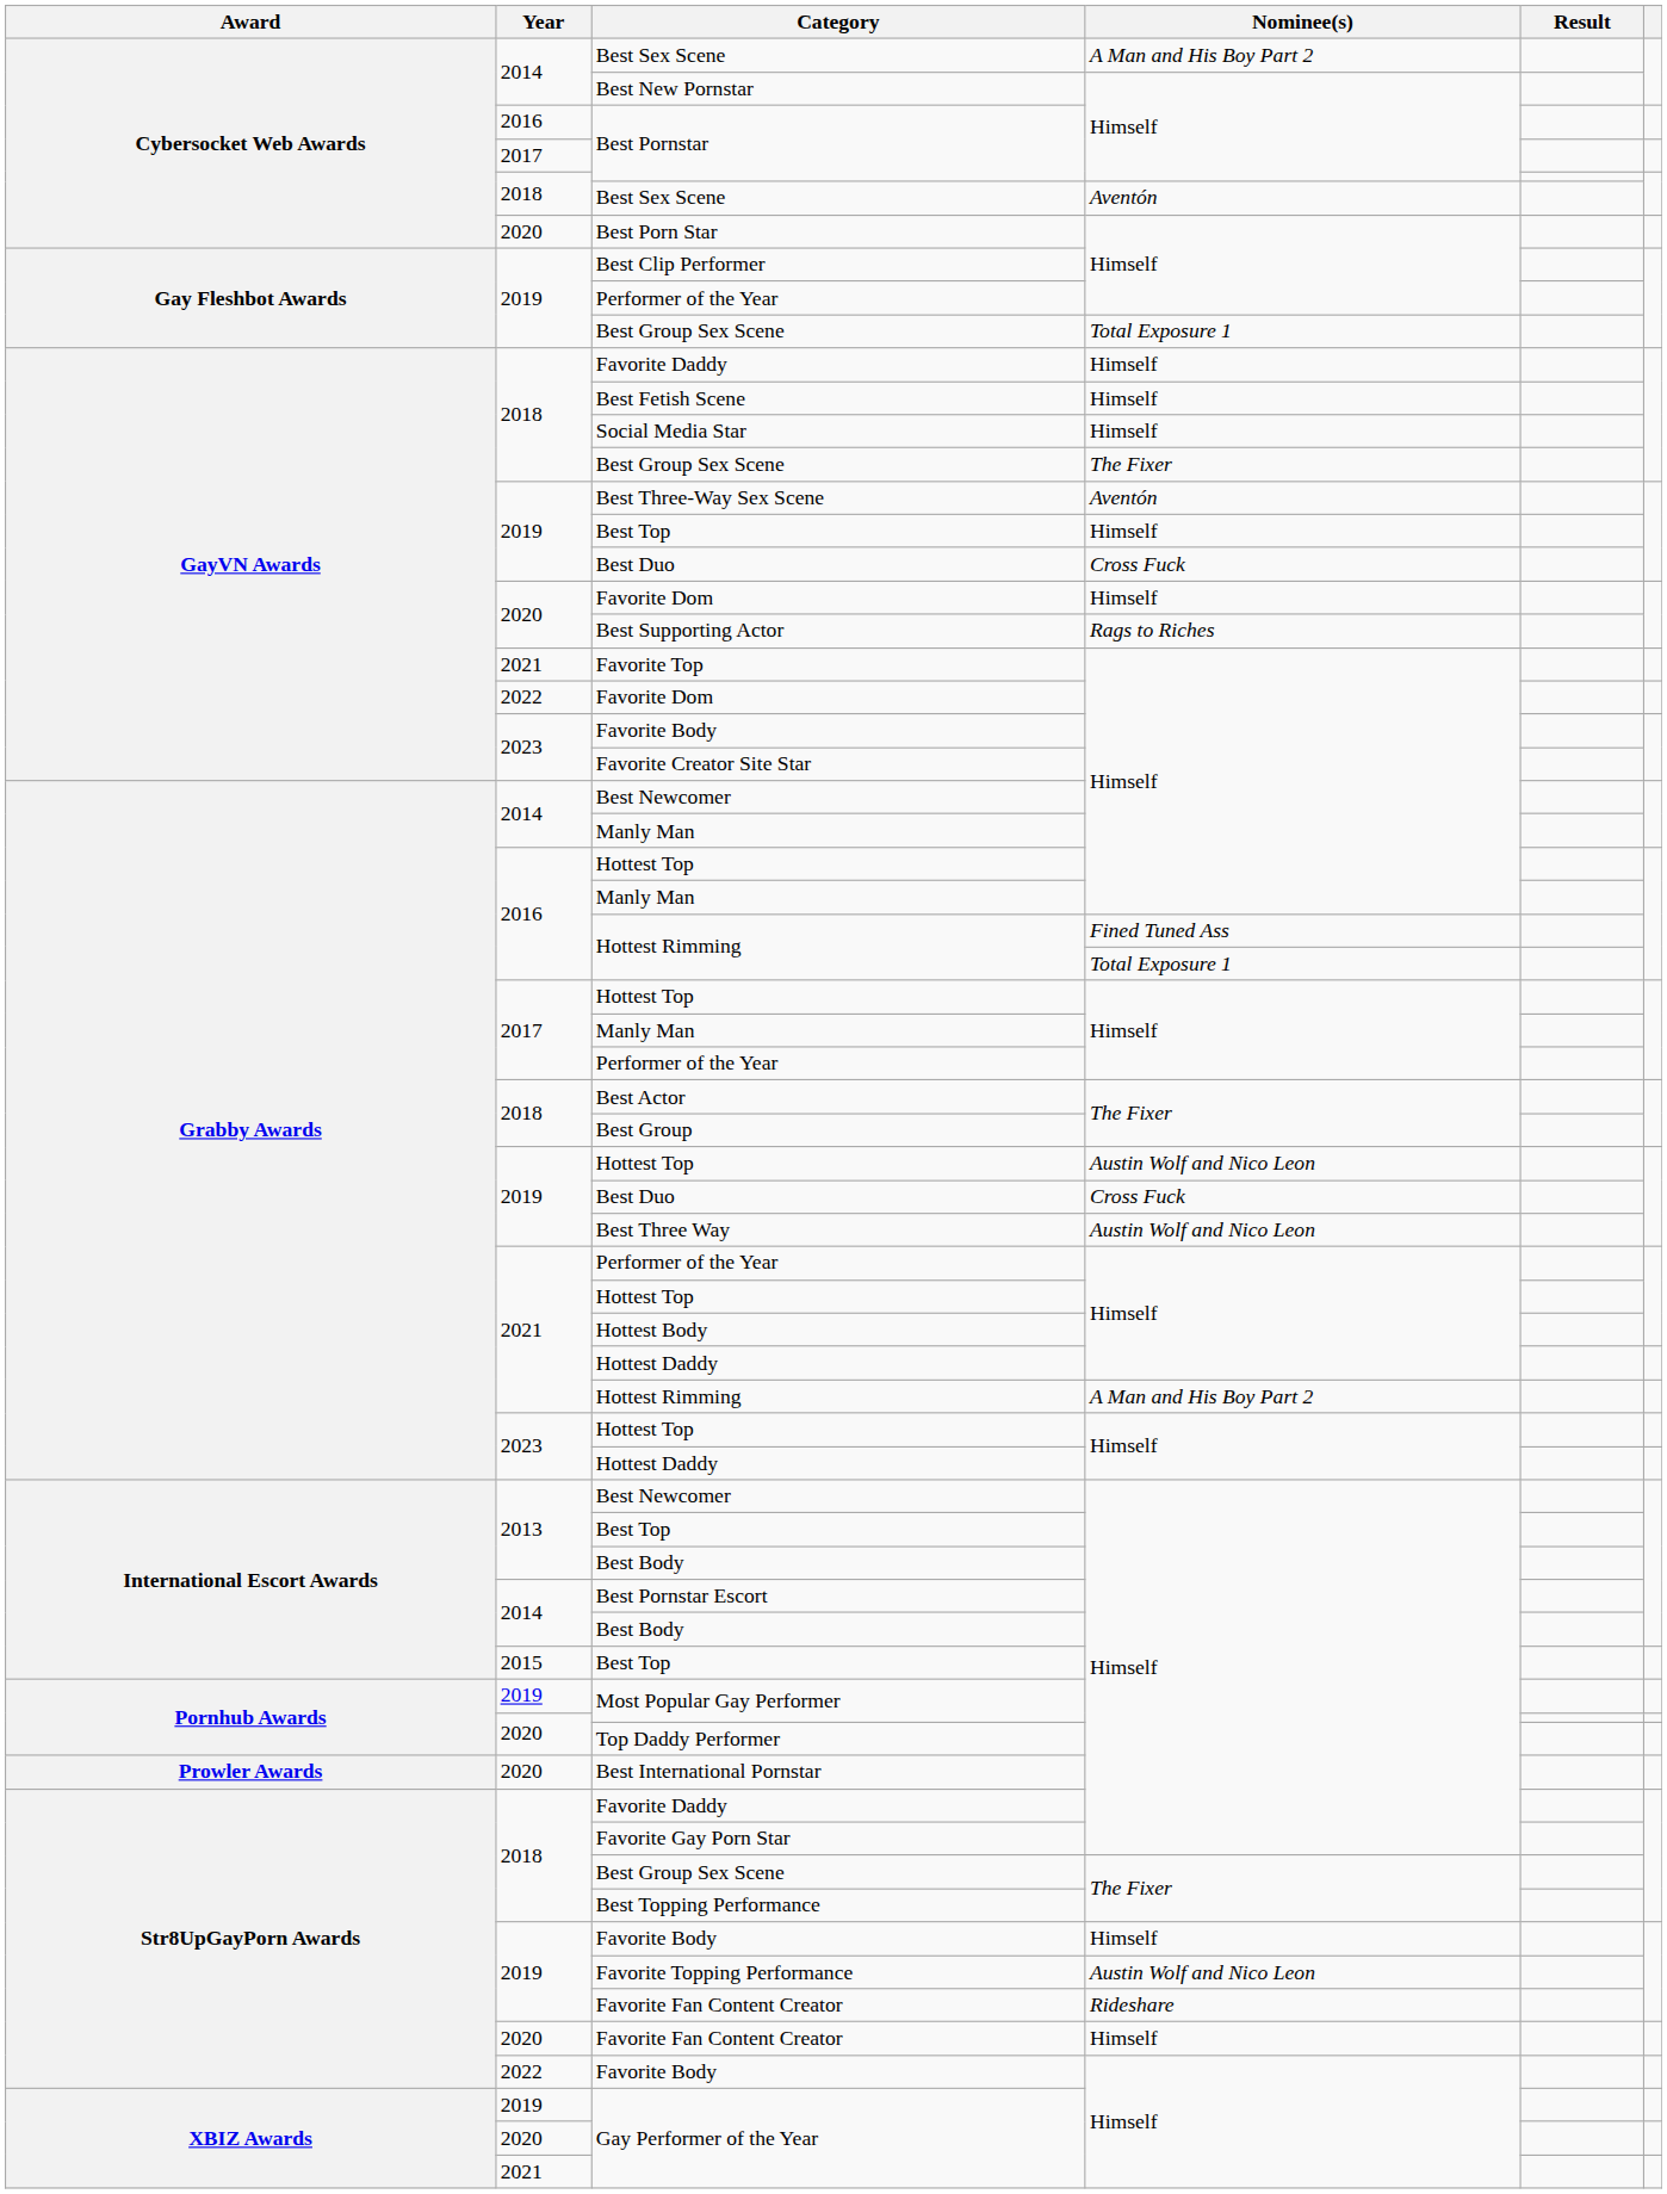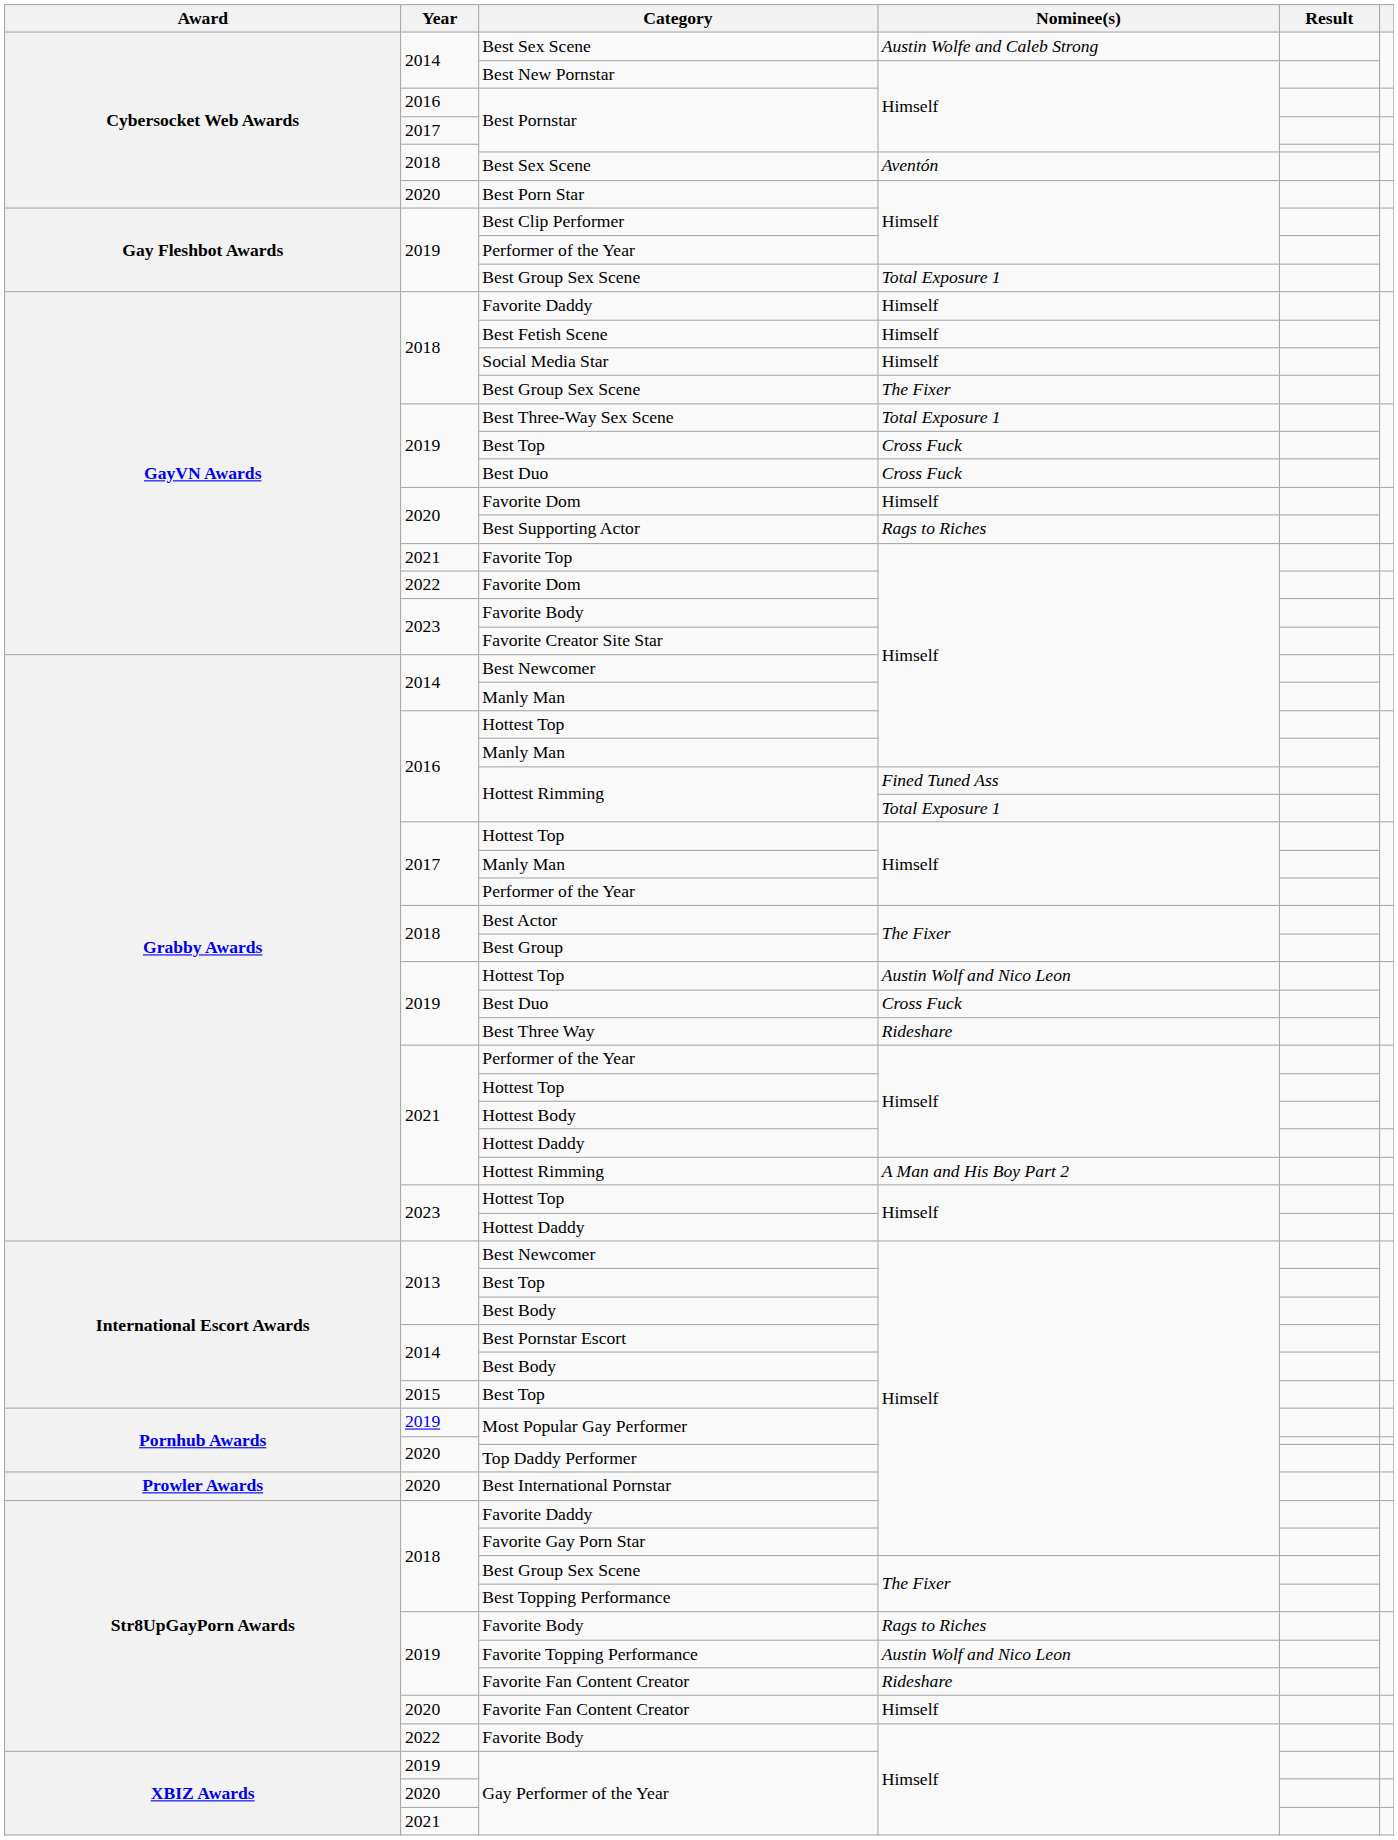2014 / Best Sex Scene | Nominee(s): A Man and His Boy Part 2 -> Austin Wolfe and Caleb Strong
Best Three-Way Sex Scene | Nominee(s): Aventón -> Total Exposure 1
2019 / Best Top | Nominee(s): Himself -> Cross Fuck
Best Three Way | Nominee(s): Austin Wolf and Nico Leon -> Rideshare
2019 / Favorite Body | Nominee(s): Himself -> Rags to Riches
